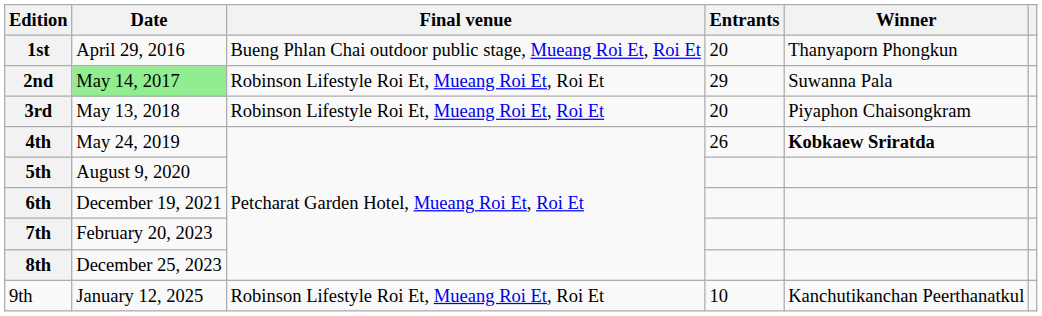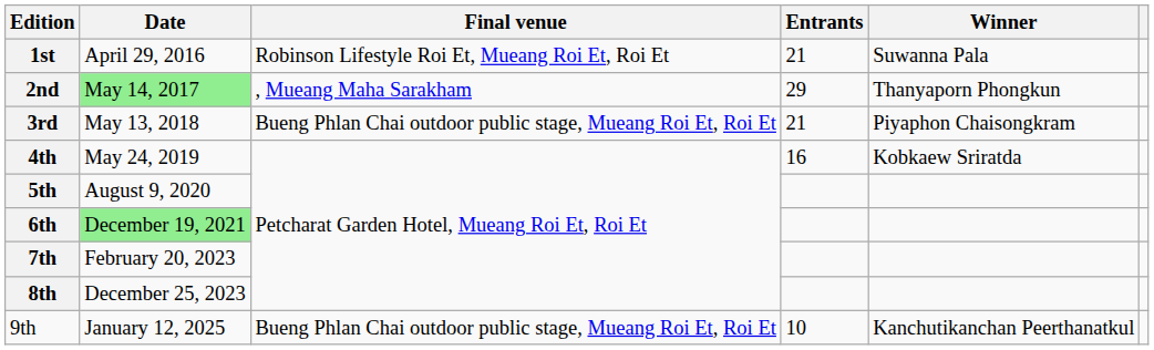1st | Final venue: Bueng Phlan Chai outdoor public stage, Mueang Roi Et, Roi Et -> Robinson Lifestyle Roi Et, Mueang Roi Et, Roi Et
1st | Entrants: 20 -> 21
1st | Winner: Thanyaporn Phongkun -> Suwanna Pala
2nd | Final venue: Robinson Lifestyle Roi Et, Mueang Roi Et, Roi Et -> , Mueang Maha Sarakham
2nd | Winner: Suwanna Pala -> Thanyaporn Phongkun
3rd | Final venue: Robinson Lifestyle Roi Et, Mueang Roi Et, Roi Et -> Bueng Phlan Chai outdoor public stage, Mueang Roi Et, Roi Et
3rd | Entrants: 20 -> 21
4th | Entrants: 26 -> 16
4th | Winner: bold -> normal
6th | Date: no background -> lightgreen background
9th | Final venue: Robinson Lifestyle Roi Et, Mueang Roi Et, Roi Et -> Bueng Phlan Chai outdoor public stage, Mueang Roi Et, Roi Et
